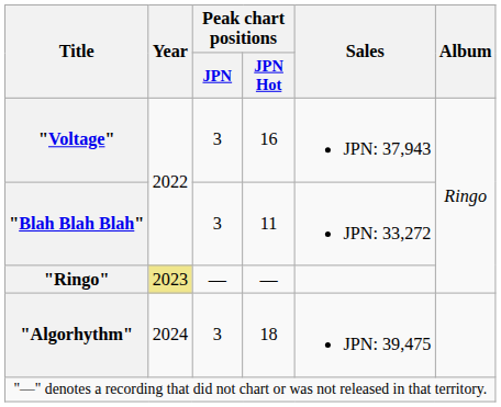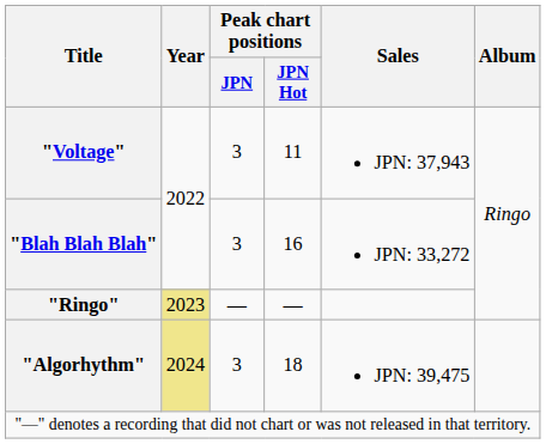"Voltage" | Peak chart positions / JPN Hot: 16 -> 11
"Blah Blah Blah" | Peak chart positions / JPN Hot: 11 -> 16
"Algorhythm" | Year: no background -> khaki background
